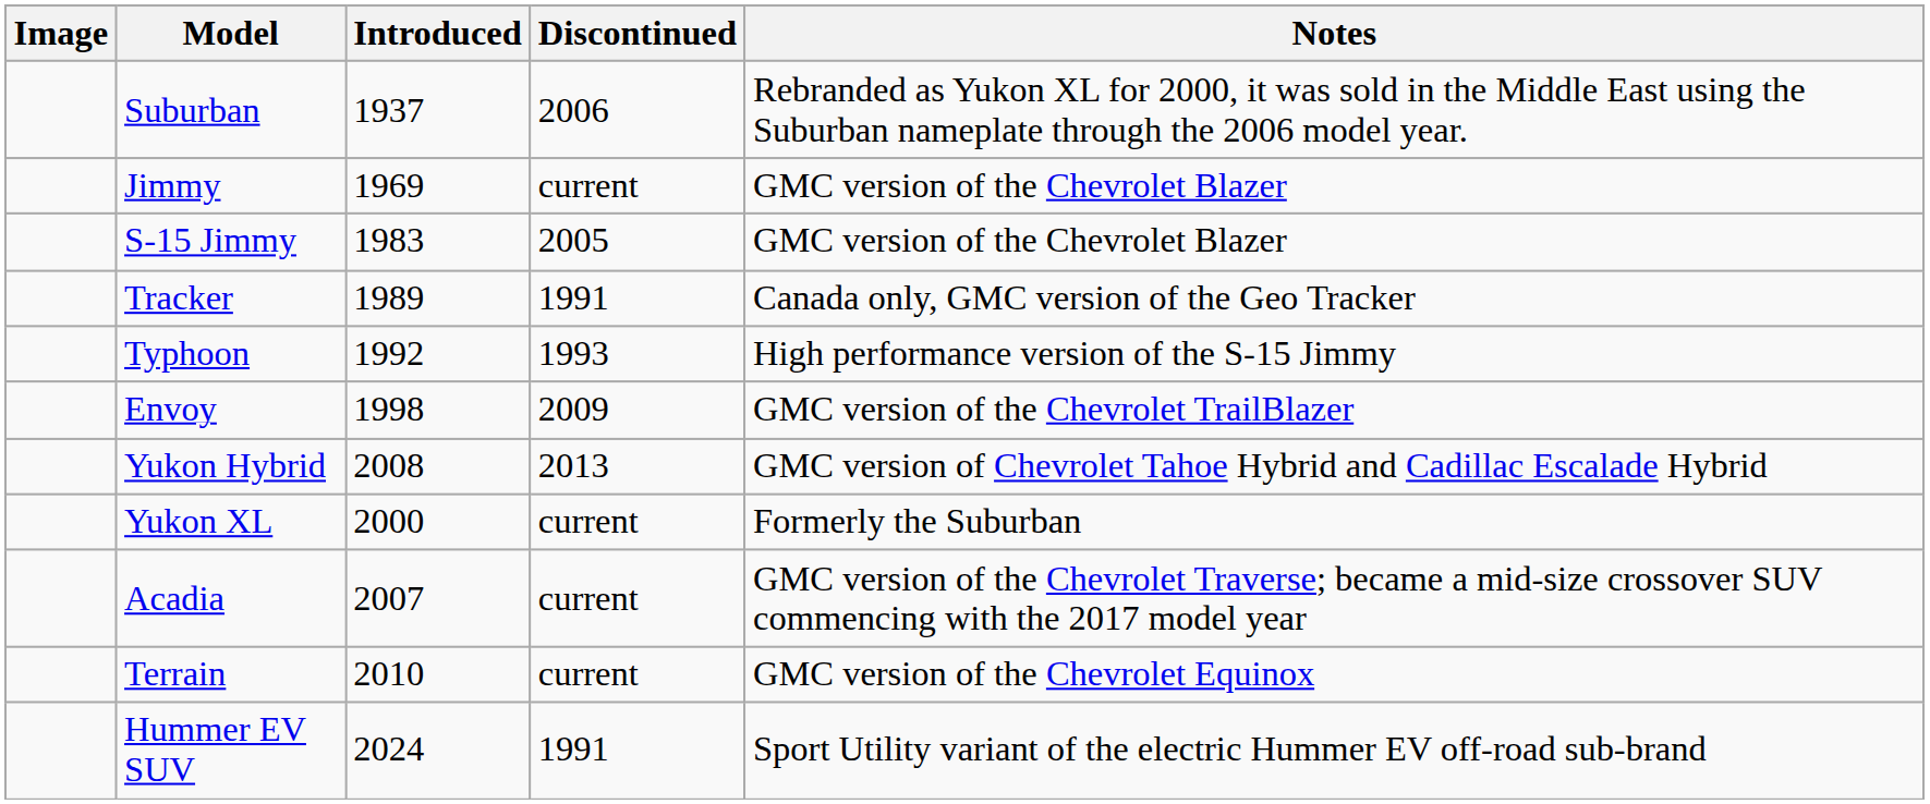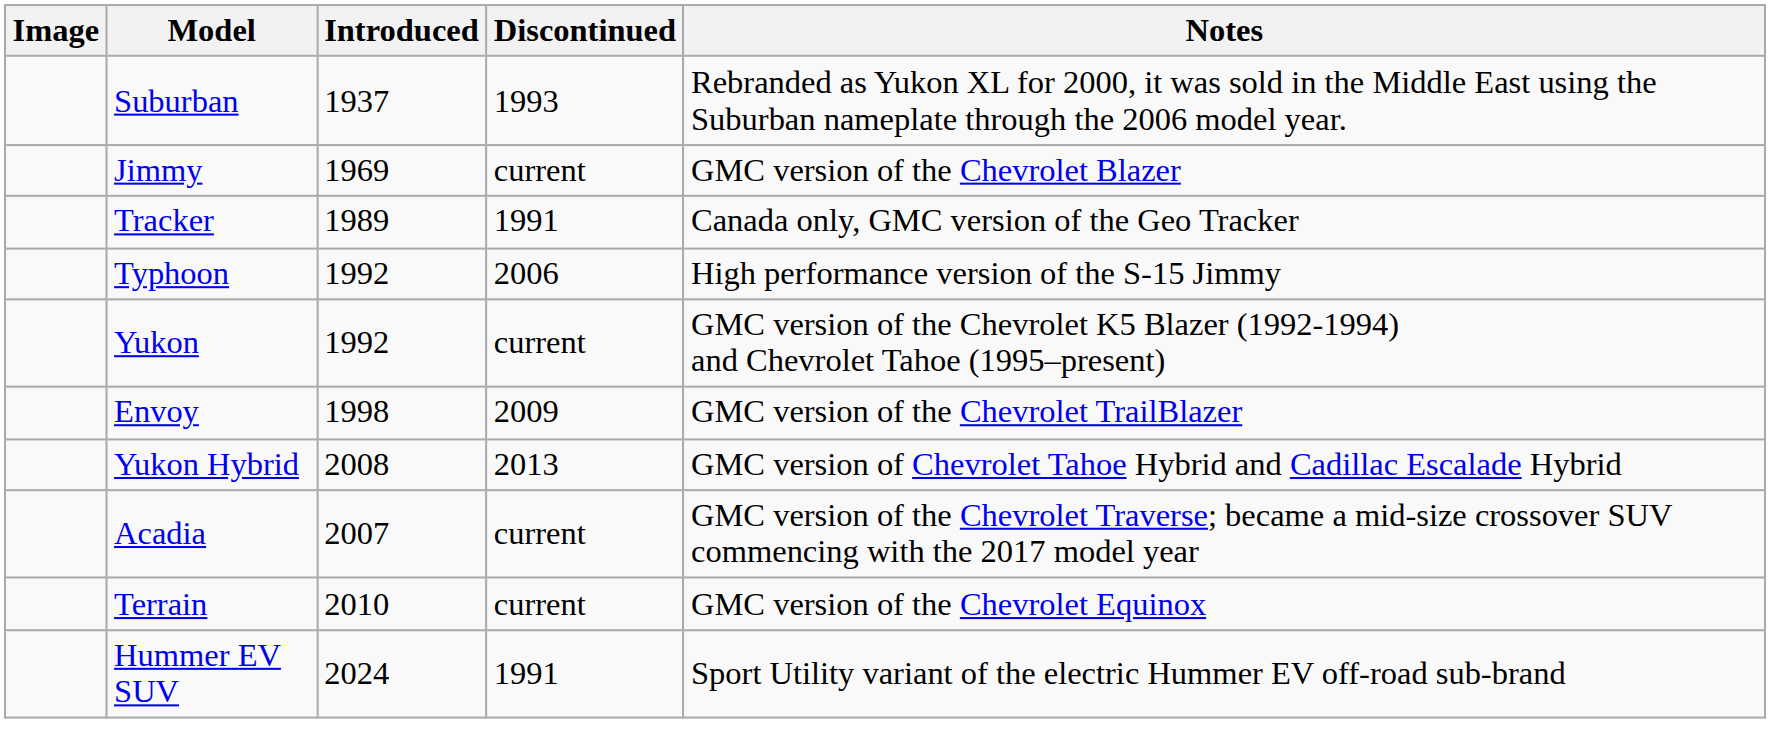Suburban | Discontinued: 2006 -> 1993
- row: S-15 Jimmy | 1983 | 2005 | GMC version of the Chevrolet Blazer
Typhoon | Discontinued: 1993 -> 2006
+ row: Yukon | 1992 | current | GMC version of the Chevrolet K5 Blazer (1992-1994) and Chevrolet Tahoe (1995–present)
- row: Yukon XL | 2000 | current | Formerly the Suburban
